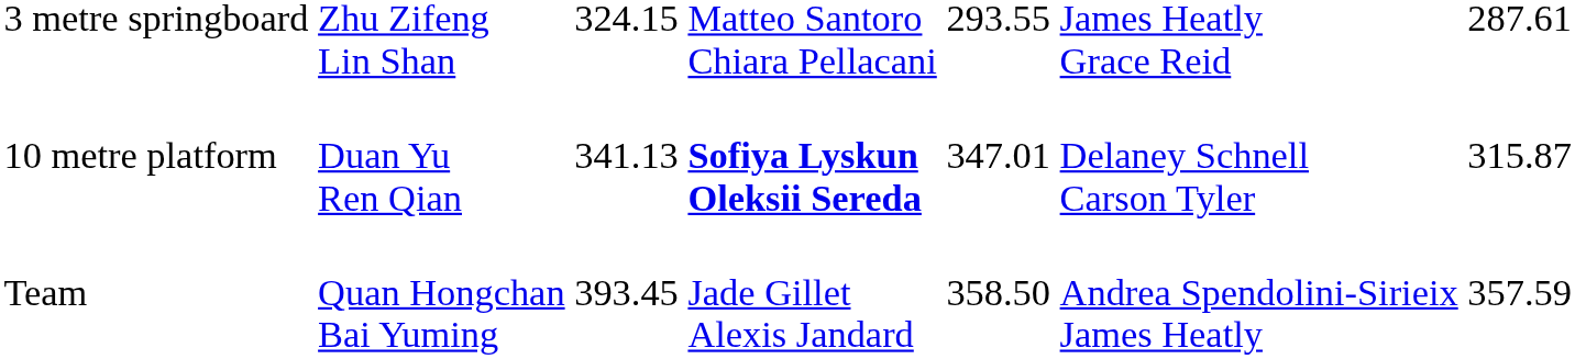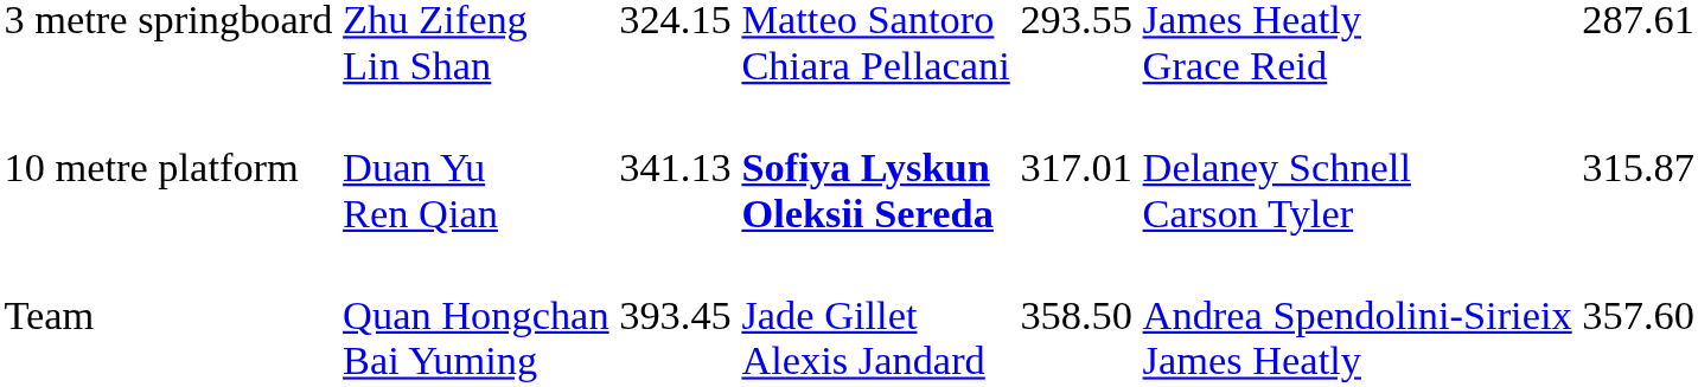10 metre platform | column 5: 347.01 -> 317.01
Team | column 7: 357.59 -> 357.60
